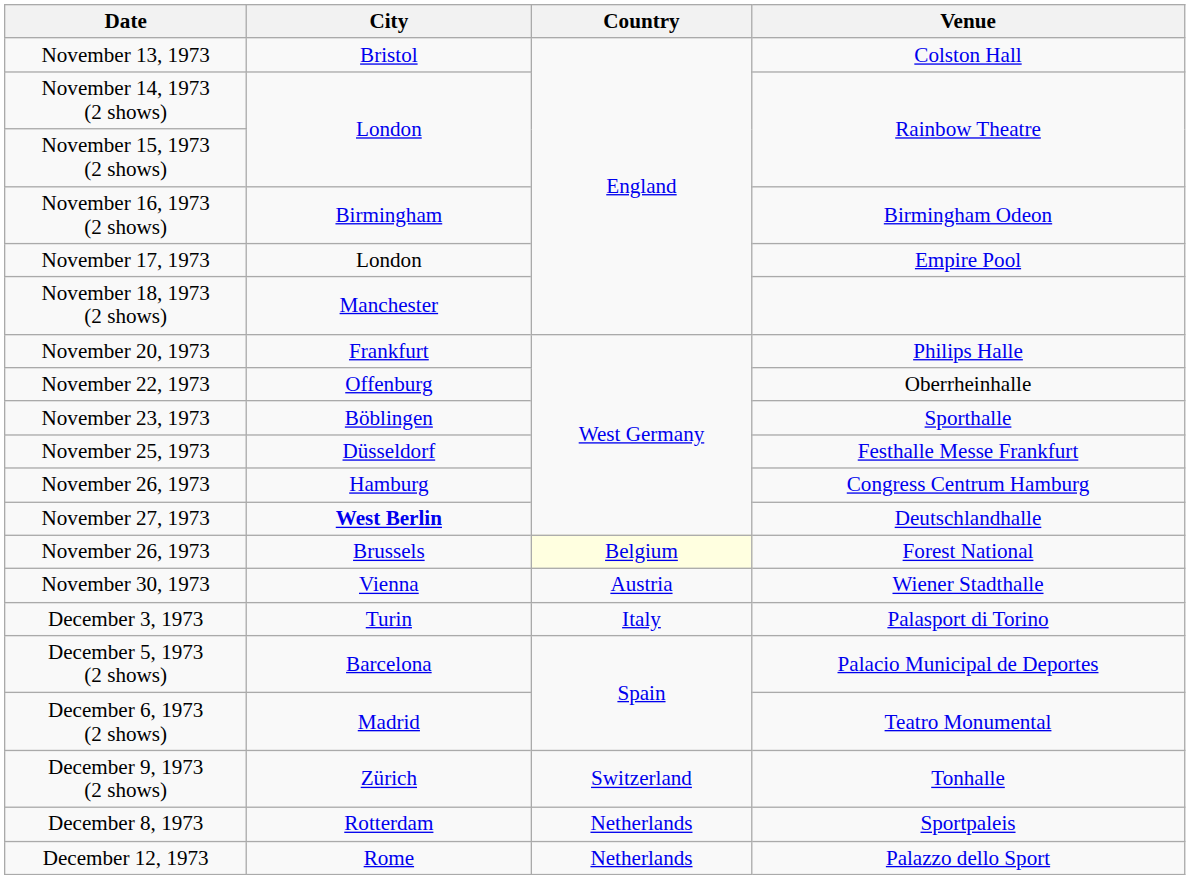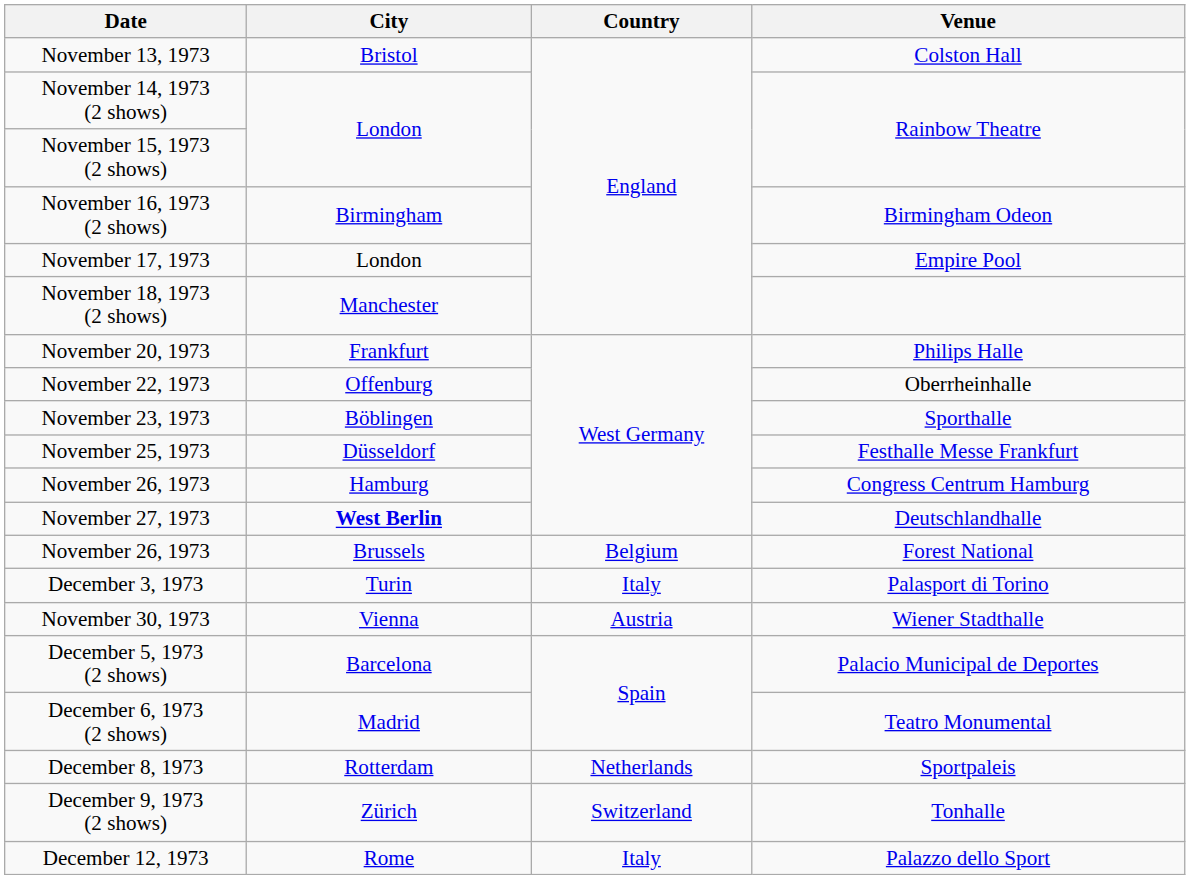November 26, 1973 / Forest National | Country: lightyellow background -> no background
rows swapped: November 30, 1973 <-> December 3, 1973
rows swapped: December 8, 1973 <-> December 9, 1973 (2 shows)
December 12, 1973 | Country: Netherlands -> Italy
